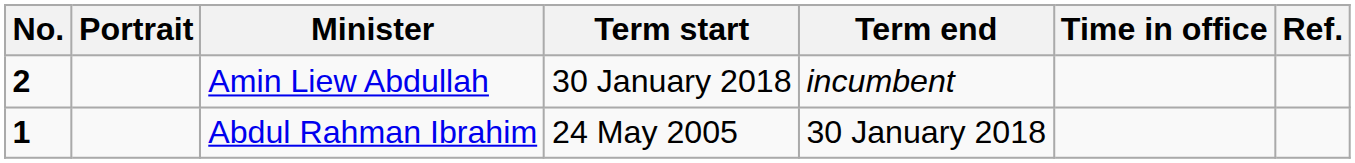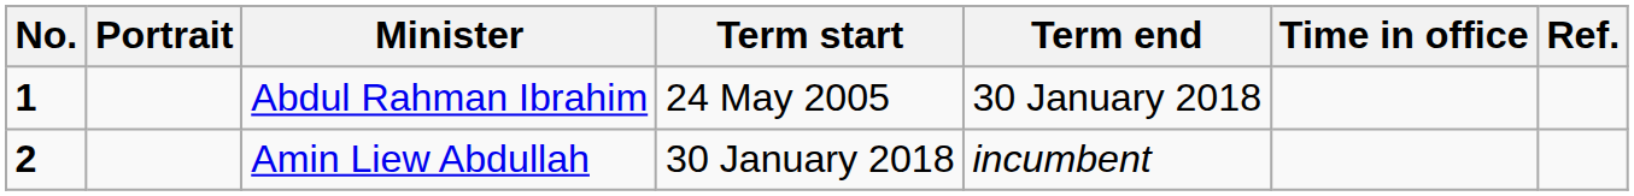rows swapped: Abdul Rahman Ibrahim <-> Amin Liew Abdullah
